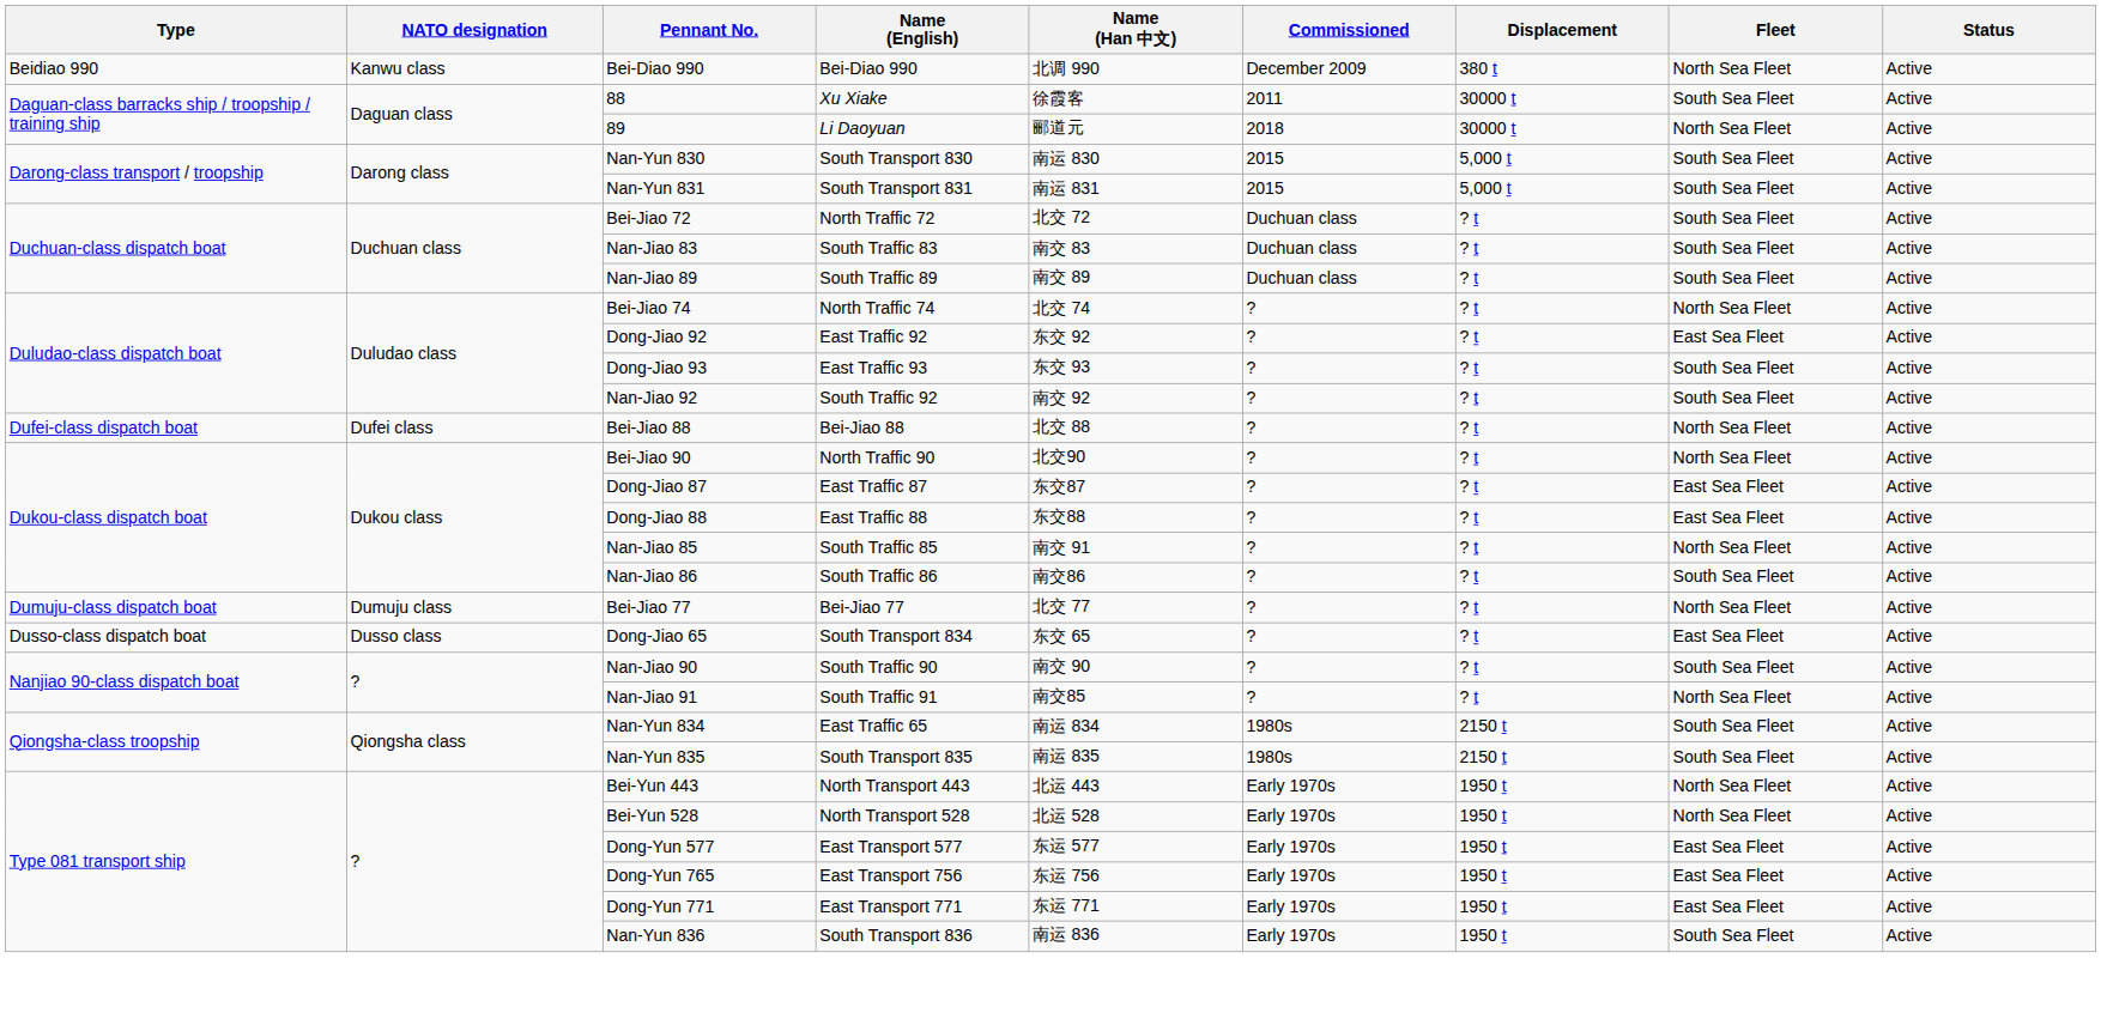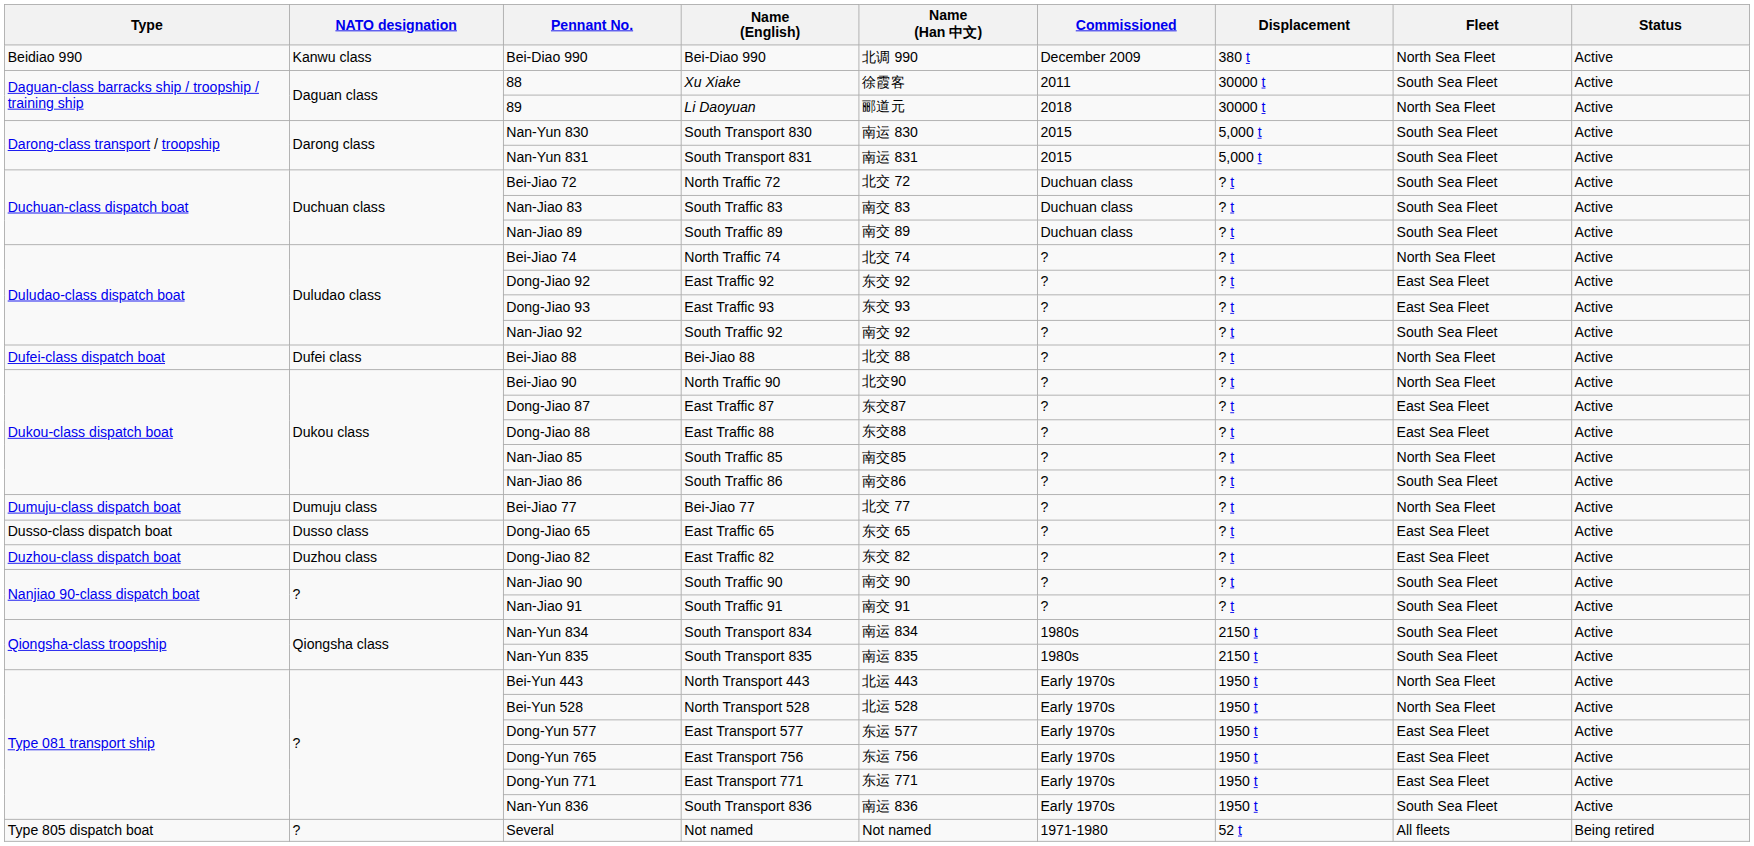Dong-Jiao 93 | Fleet: South Sea Fleet -> East Sea Fleet
Nan-Jiao 85 | Name (Han 中文): 南交 91 -> 南交85
Dong-Jiao 65 | Name (English): South Transport 834 -> East Traffic 65
+ row: Duzhou-class dispatch boat | Duzhou class | Dong-Jiao 82 | East Traffic 82 | 东交 82 | ? | ? t | East Sea Fleet | Active
Nan-Jiao 91 | Name (Han 中文): 南交85 -> 南交 91
Nan-Jiao 91 | Fleet: North Sea Fleet -> South Sea Fleet
Nan-Yun 834 | Name (English): East Traffic 65 -> South Transport 834
+ row: Type 805 dispatch boat | ? | Several | Not named | Not named | 1971-1980 | 52 t | All fleets | Being retired
